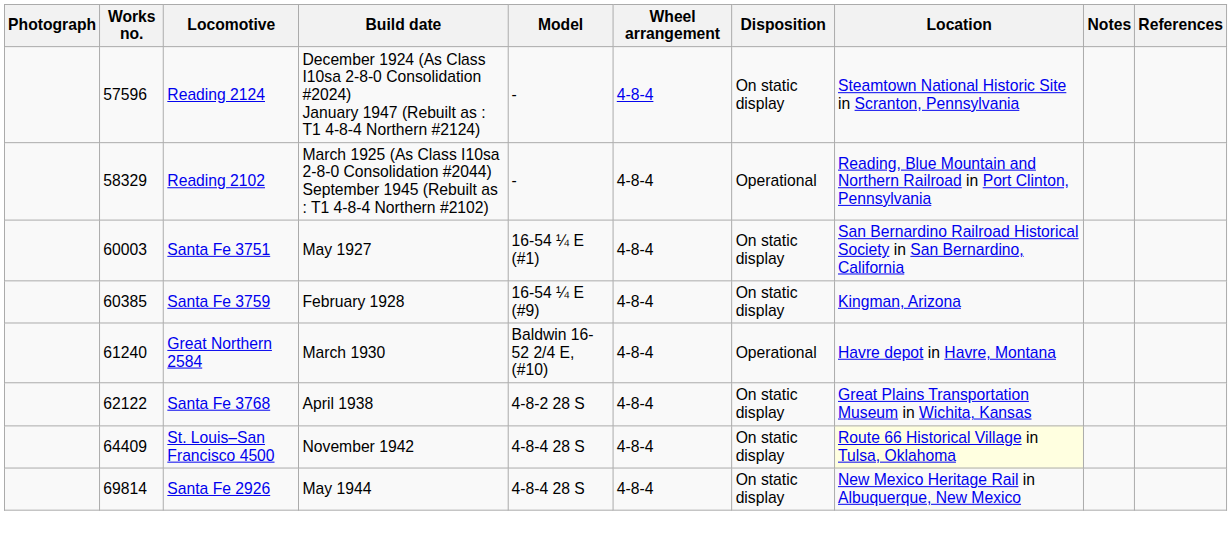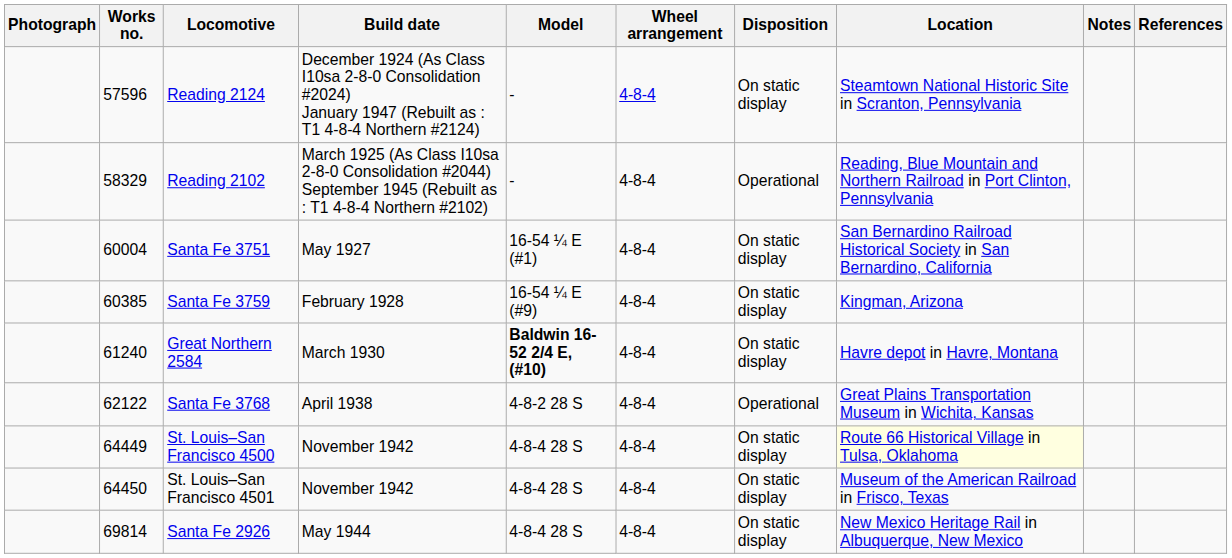Santa Fe 3751 | Works no.: 60003 -> 60004
Great Northern 2584 | Model: normal -> bold
Great Northern 2584 | Disposition: Operational -> On static display
Santa Fe 3768 | Disposition: On static display -> Operational
St. Louis–San Francisco 4500 | Works no.: 64409 -> 64449
+ row: 64450 | St. Louis–San Francisco 4501 | November 1942 | 4-8-4 28 S | 4-8-4 | On static display | Museum of the American Railroad in Frisco, Texas
